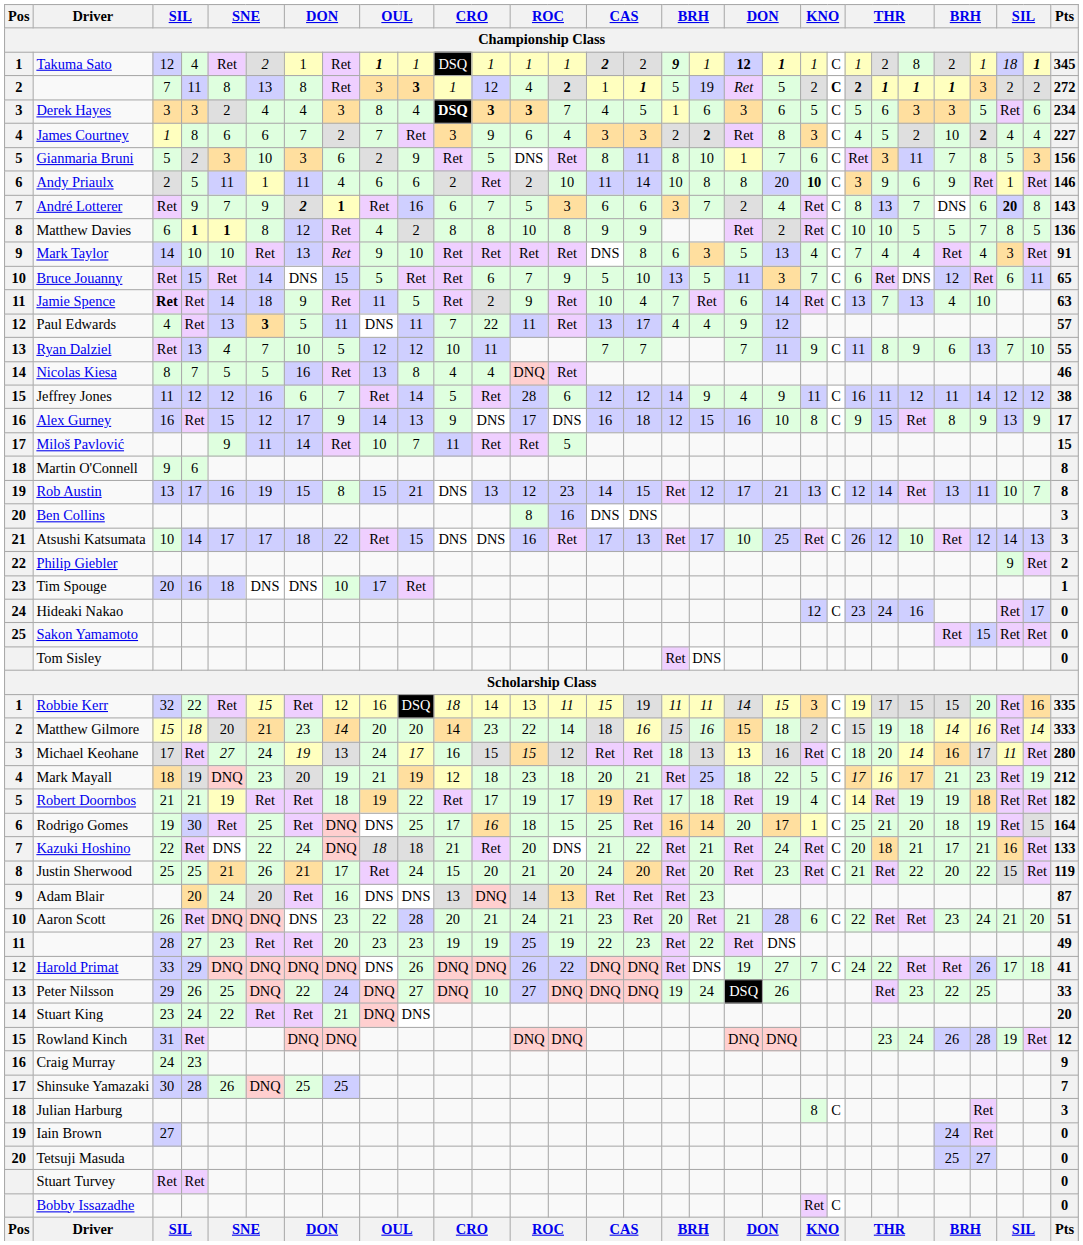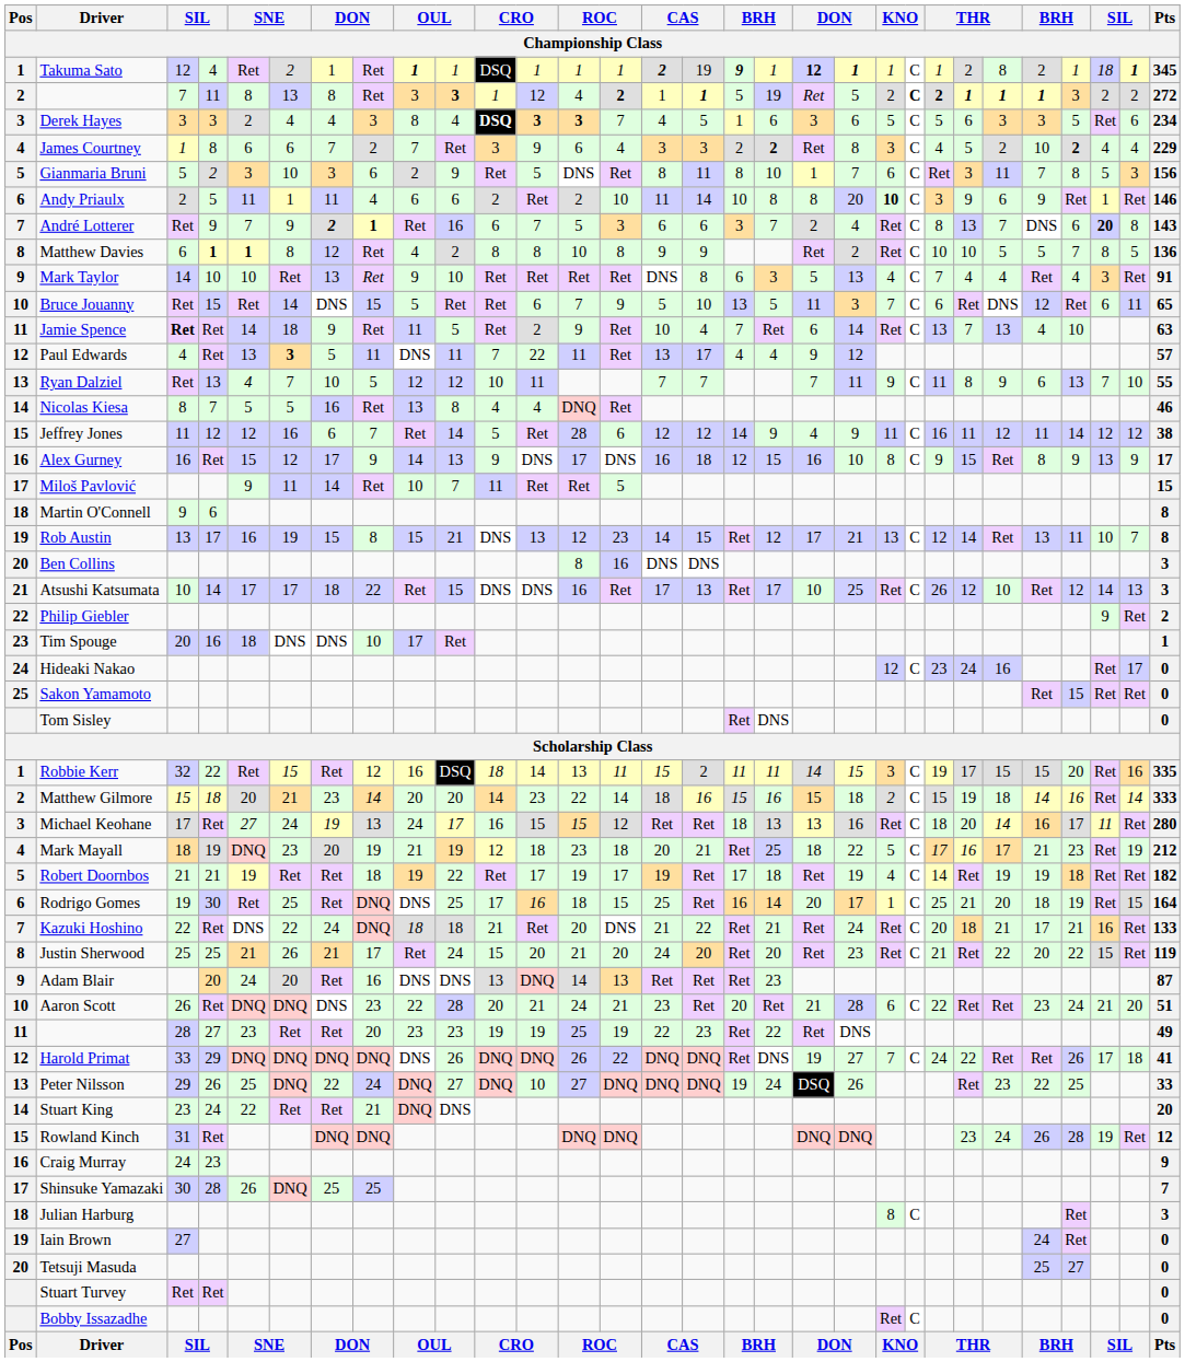Takuma Sato | column 16: 2 -> 19
James Courtney | Pts: 227 -> 229
Robbie Kerr | column 16: 19 -> 2
